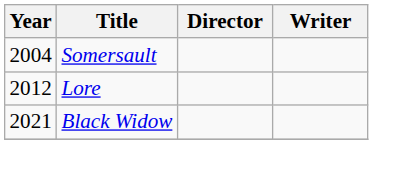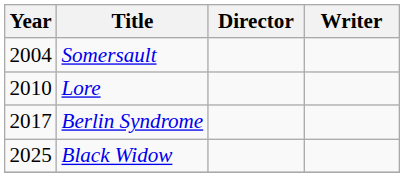Lore | Year: 2012 -> 2010
+ row: 2017 | Berlin Syndrome
Black Widow | Year: 2021 -> 2025
